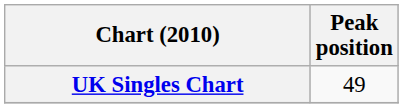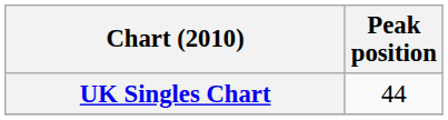UK Singles Chart | Peak position: 49 -> 44
